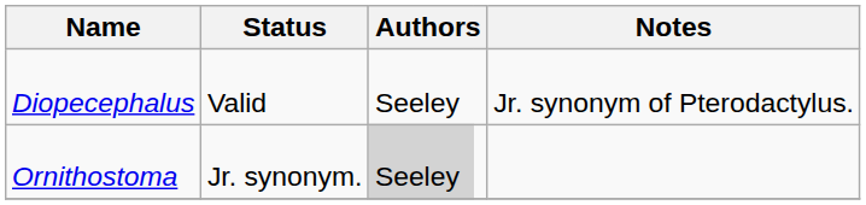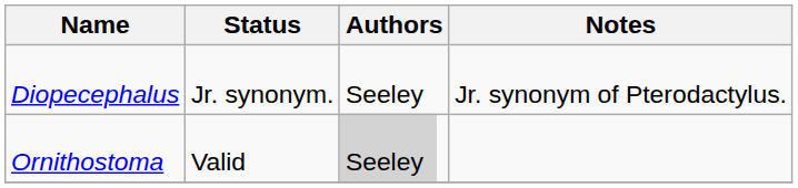Diopecephalus | Status: Valid -> Jr. synonym.
Ornithostoma | Status: Jr. synonym. -> Valid
